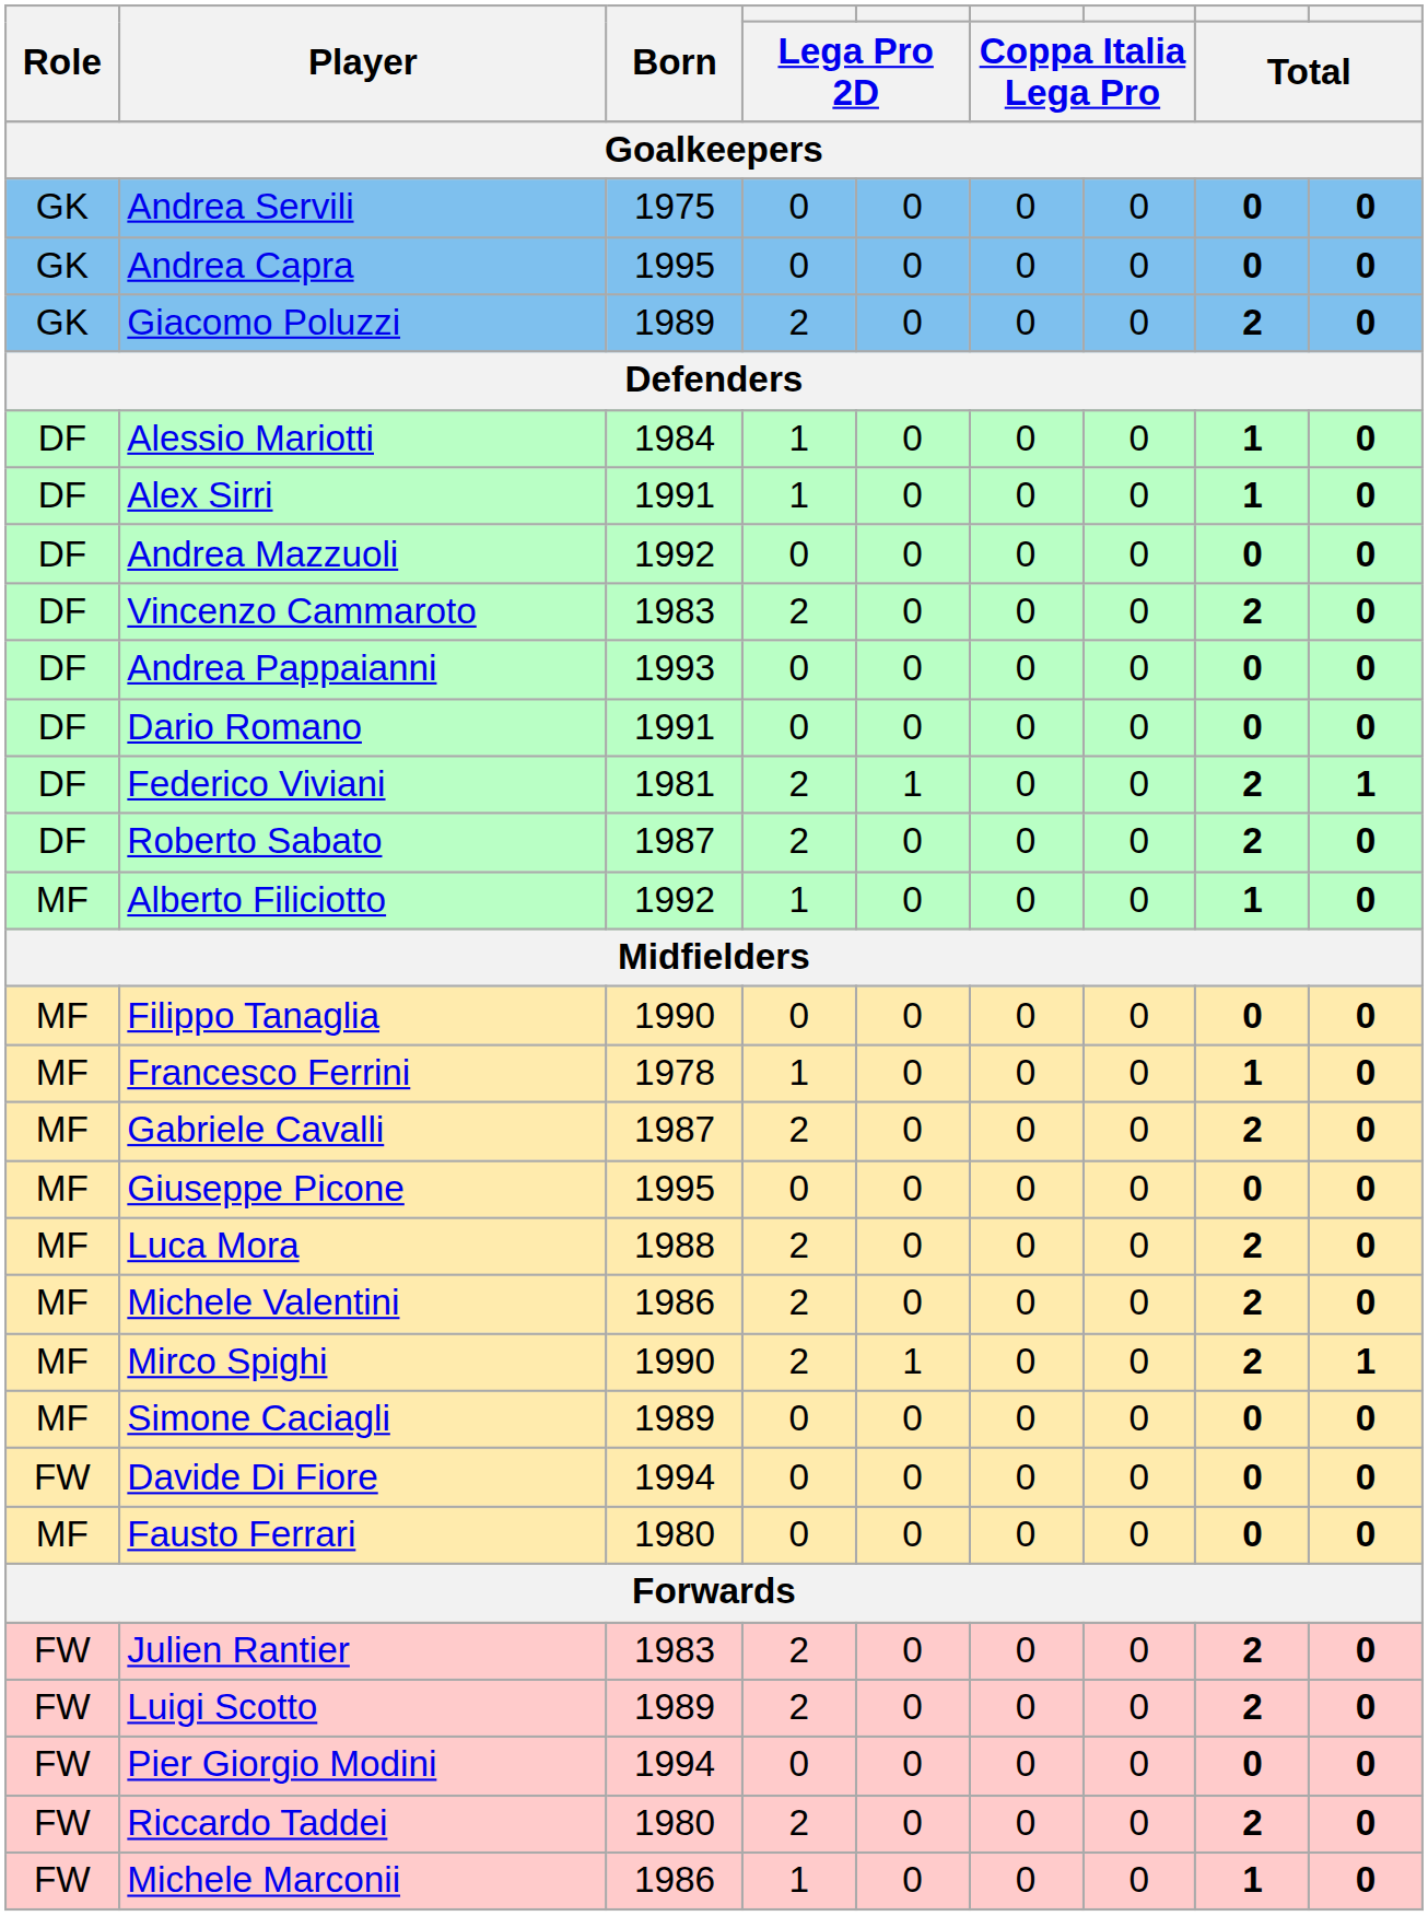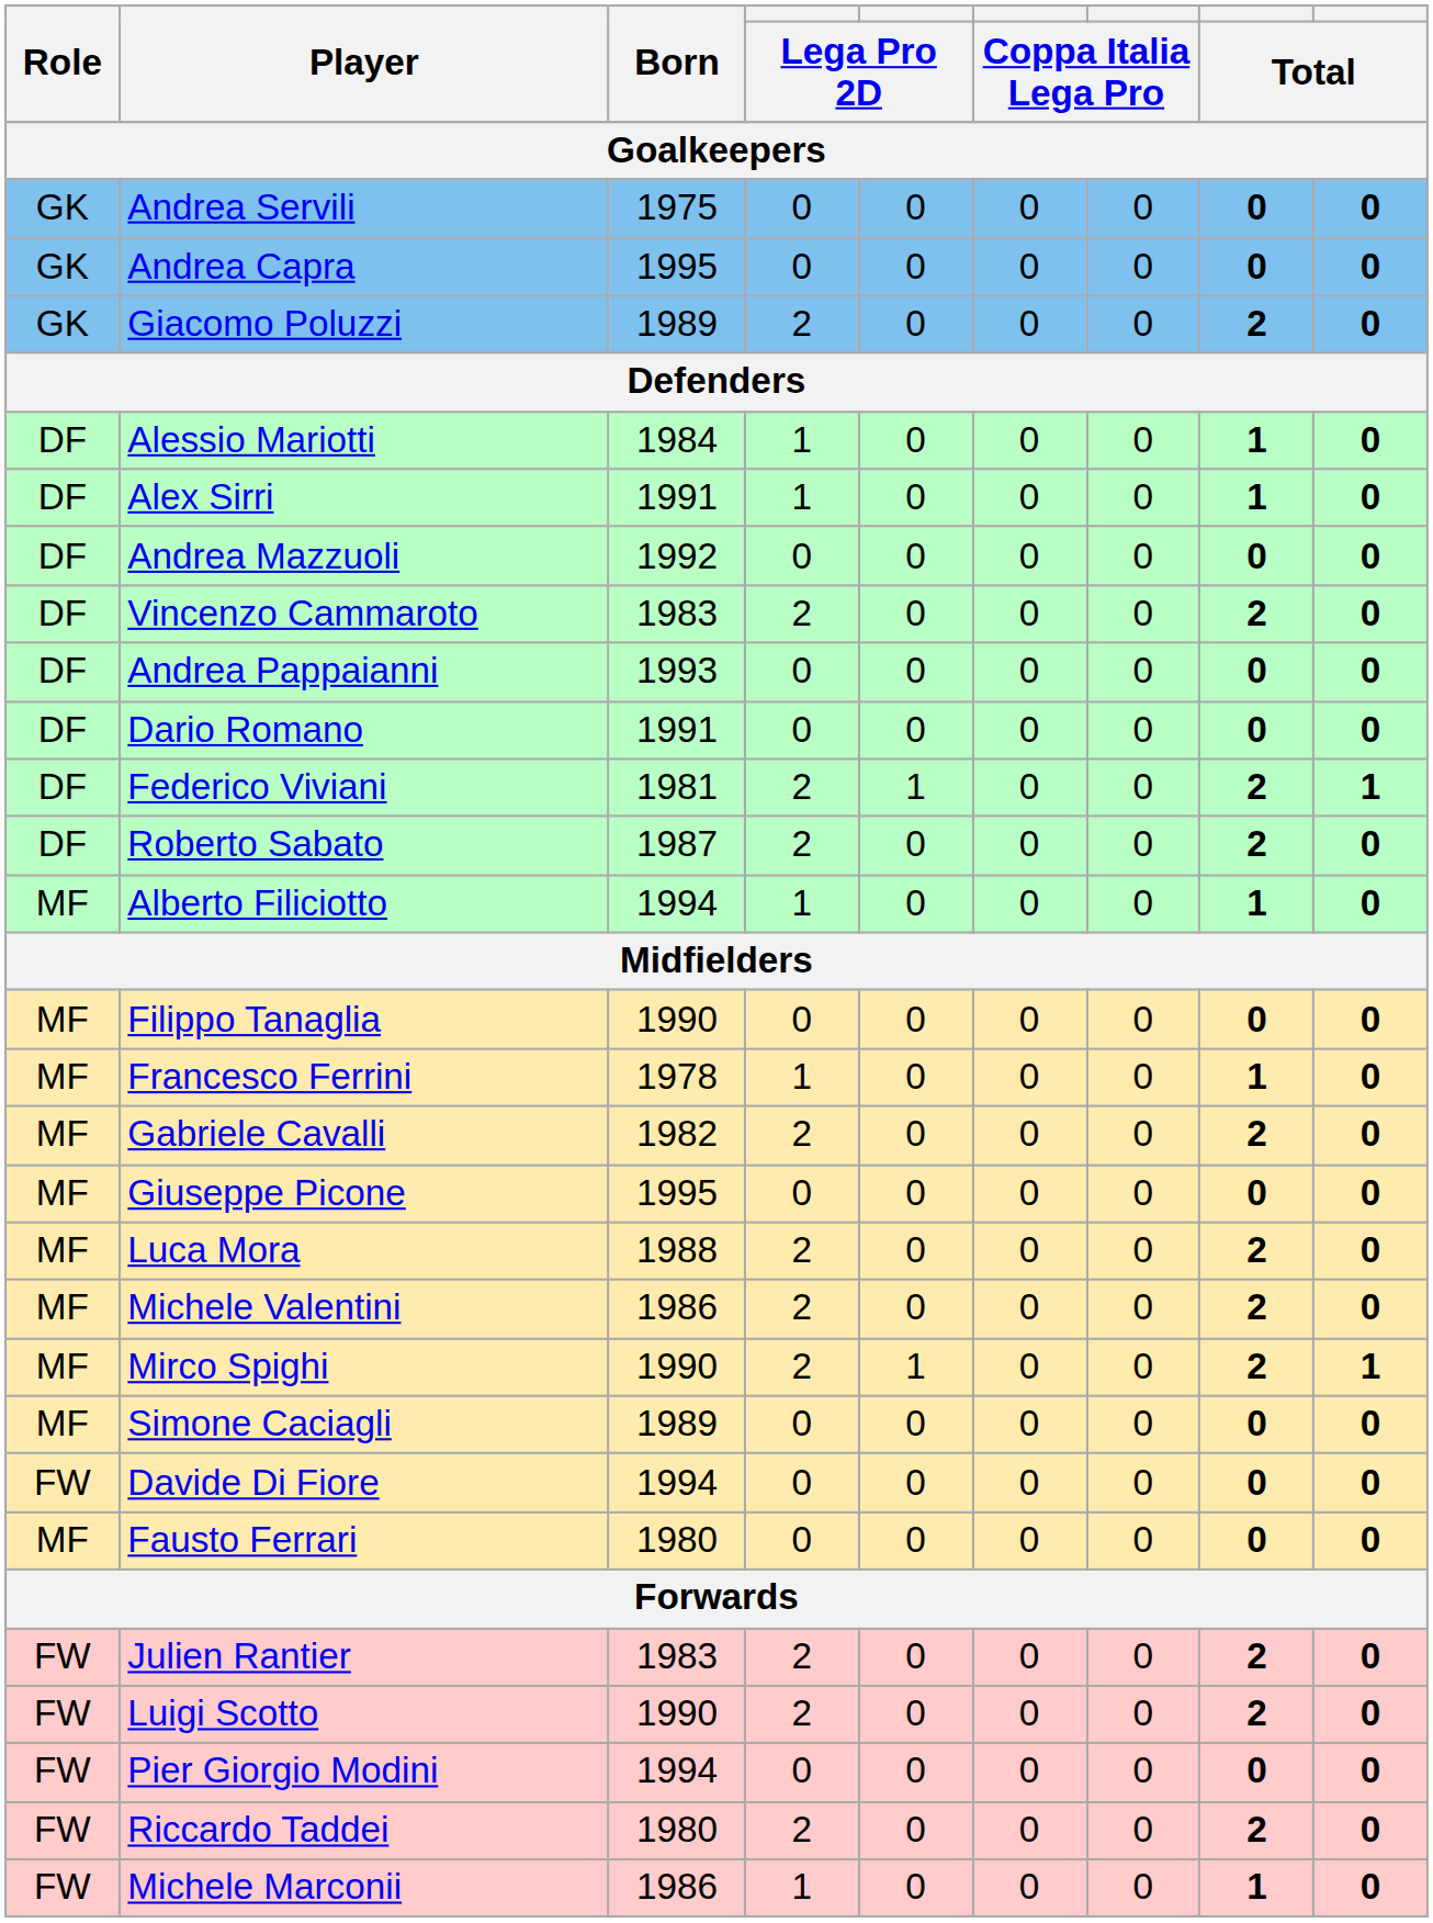Alberto Filiciotto | Born: 1992 -> 1994
Gabriele Cavalli | Born: 1987 -> 1982
Luigi Scotto | Born: 1989 -> 1990
